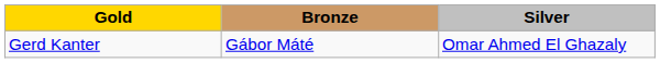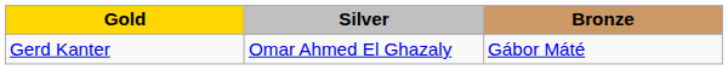columns swapped: Silver <-> Bronze
